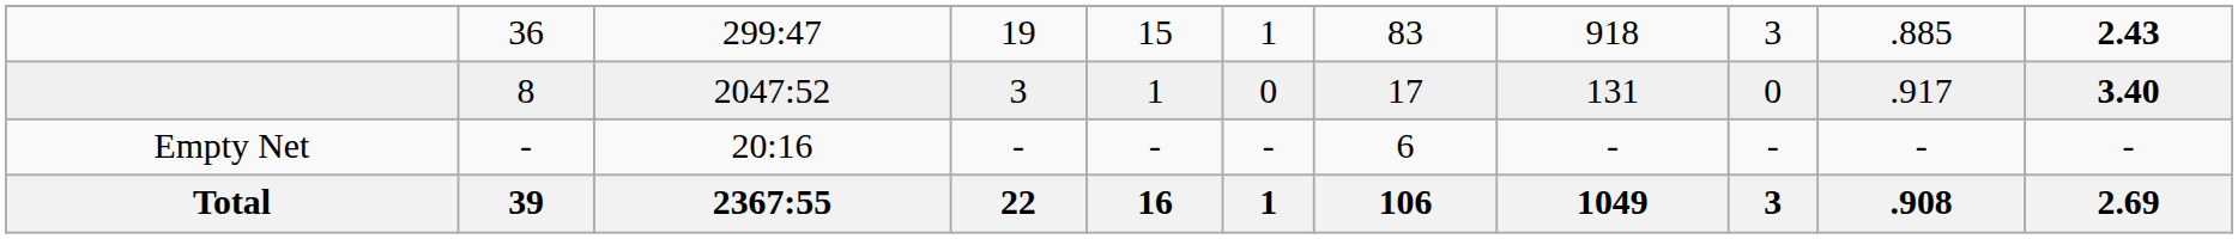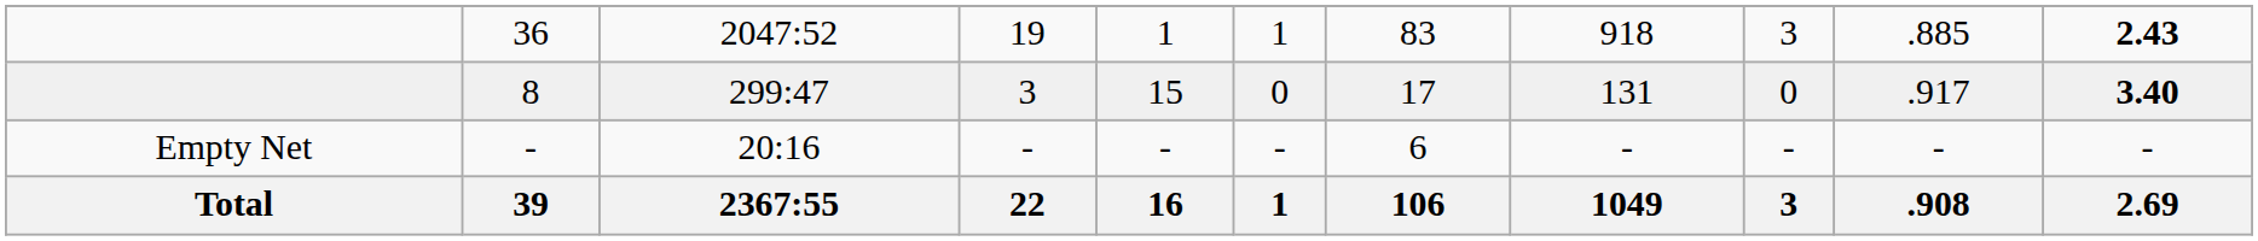36 | column 3: 299:47 -> 2047:52
36 | column 5: 15 -> 1
8 | column 3: 2047:52 -> 299:47
8 | column 5: 1 -> 15
